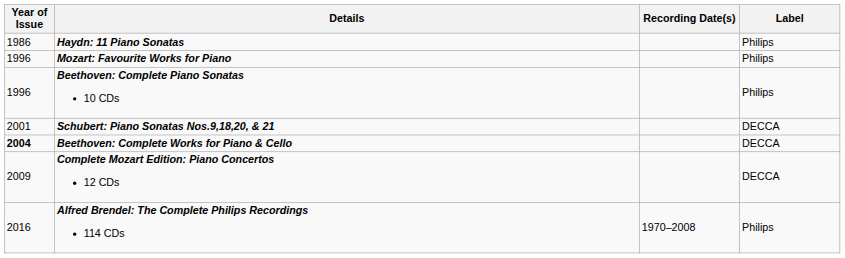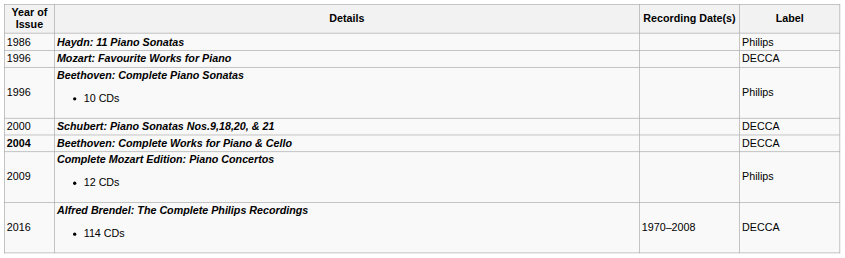Mozart: Favourite Works for Piano | Label: Philips -> DECCA
Schubert: Piano Sonatas Nos.9,18,20, & 21 | Year of Issue: 2001 -> 2000
Complete Mozart Edition: Piano Concertos 12 CDs | Label: DECCA -> Philips
Alfred Brendel: The Complete Philips Recordings 114 CDs | Label: Philips -> DECCA
